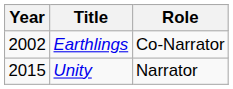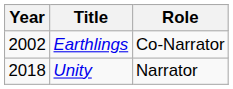Unity | Year: 2015 -> 2018
